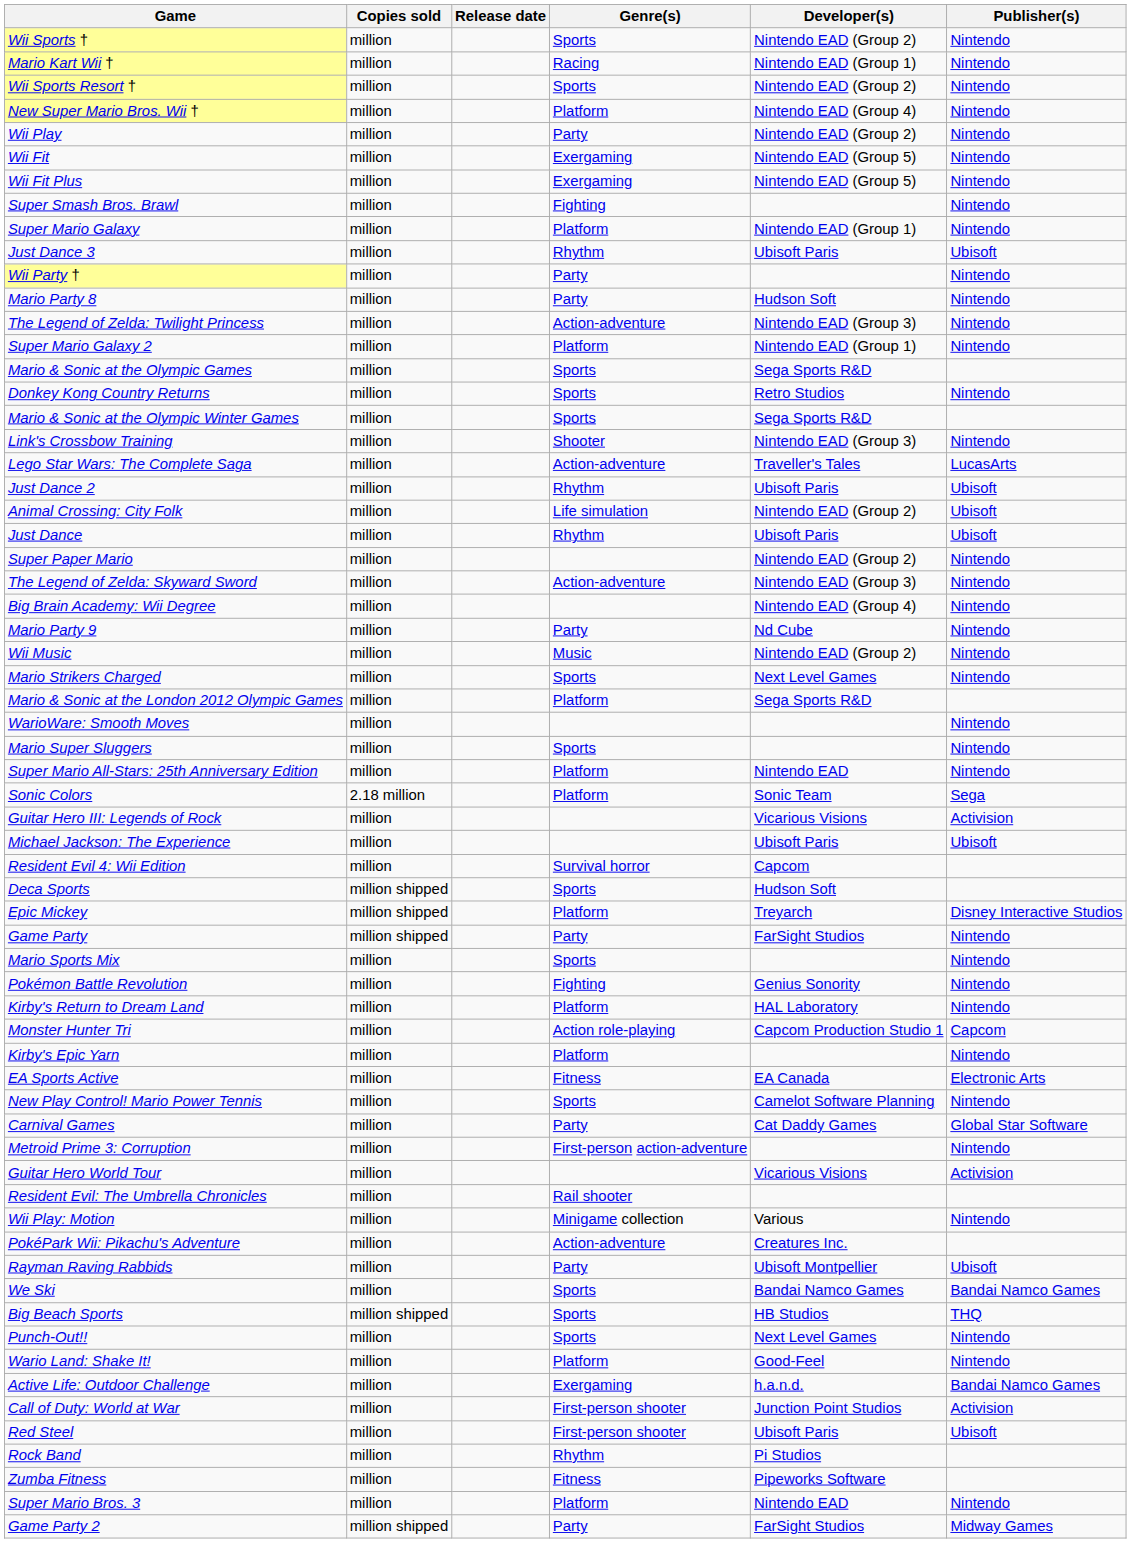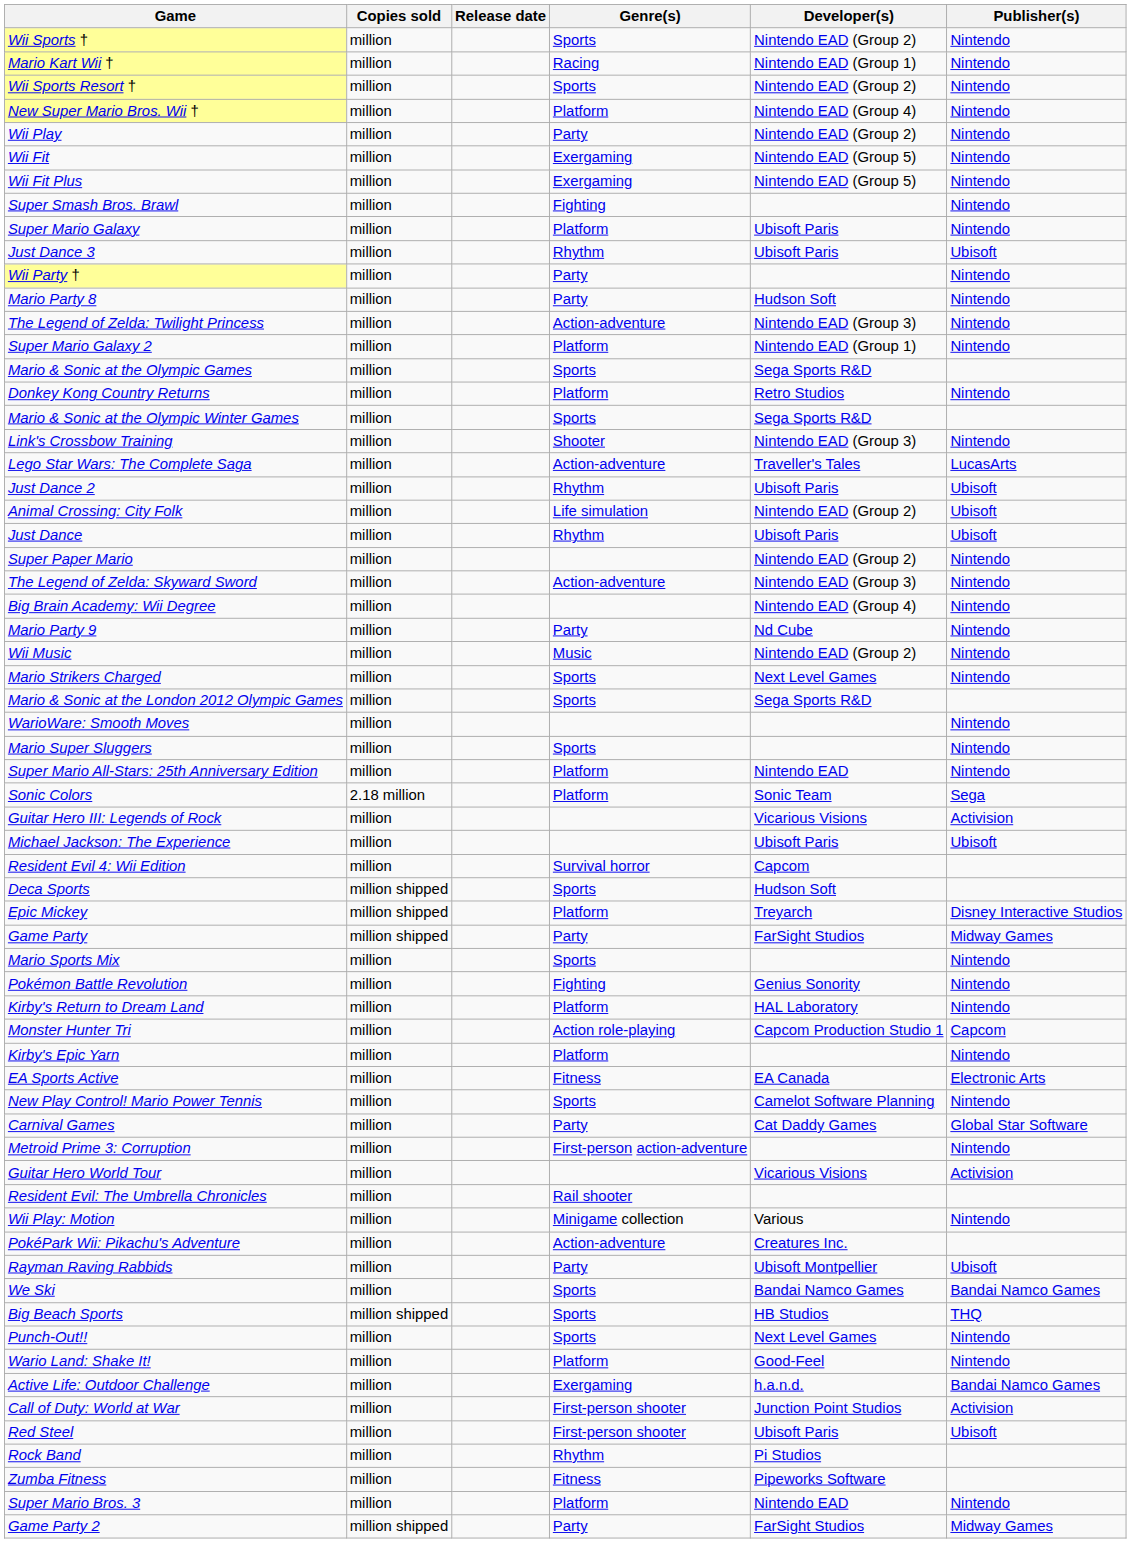Super Mario Galaxy | Developer(s): Nintendo EAD (Group 1) -> Ubisoft Paris
Donkey Kong Country Returns | Genre(s): Sports -> Platform
Mario & Sonic at the London 2012 Olympic Games | Genre(s): Platform -> Sports
Game Party | Publisher(s): Nintendo -> Midway Games
